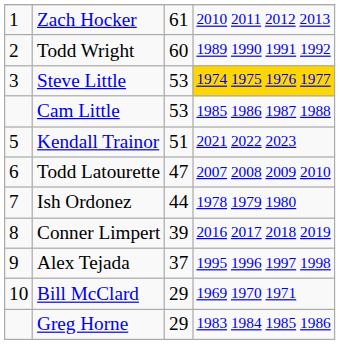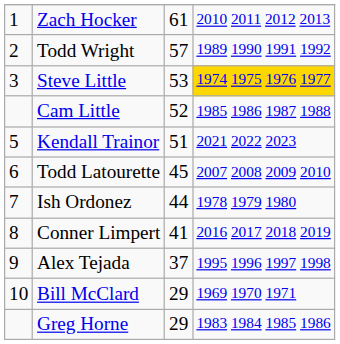Todd Wright | column 3: 60 -> 57
Cam Little | column 3: 53 -> 52
Todd Latourette | column 3: 47 -> 45
Conner Limpert | column 3: 39 -> 41
